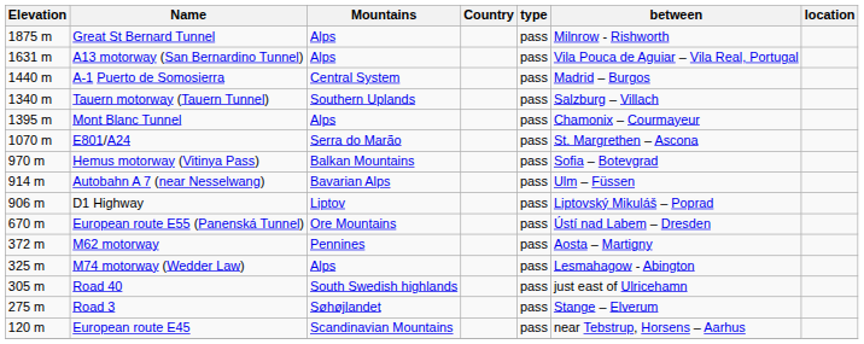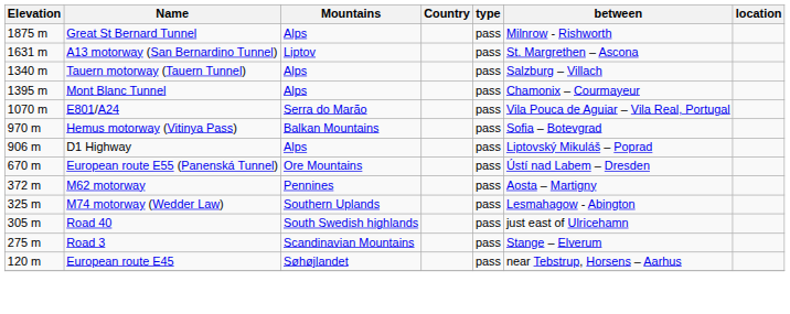A13 motorway (San Bernardino Tunnel) | Mountains: Alps -> Liptov
A13 motorway (San Bernardino Tunnel) | between: Vila Pouca de Aguiar – Vila Real, Portugal -> St. Margrethen – Ascona
- row: 1440 m | A-1 Puerto de Somosierra | Central System | pass | Madrid – Burgos
Tauern motorway (Tauern Tunnel) | Mountains: Southern Uplands -> Alps
E801/A24 | between: St. Margrethen – Ascona -> Vila Pouca de Aguiar – Vila Real, Portugal
- row: 914 m | Autobahn A 7 (near Nesselwang) | Bavarian Alps | pass | Ulm – Füssen
D1 Highway | Mountains: Liptov -> Alps
M74 motorway (Wedder Law) | Mountains: Alps -> Southern Uplands
Road 3 | Mountains: Søhøjlandet -> Scandinavian Mountains
European route E45 | Mountains: Scandinavian Mountains -> Søhøjlandet
